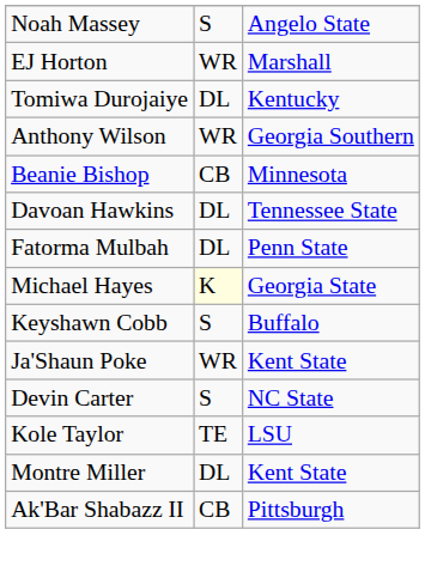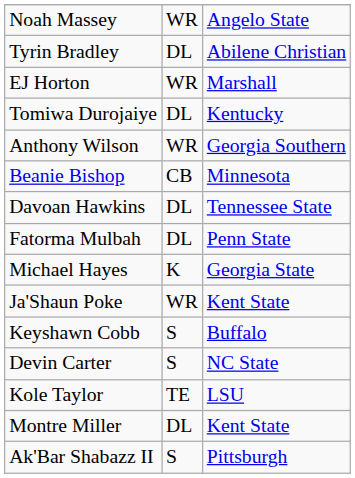Noah Massey | column 2: S -> WR
+ row: Tyrin Bradley | DL | Abilene Christian
Michael Hayes | column 2: lightyellow background -> no background
rows swapped: Keyshawn Cobb <-> Ja'Shaun Poke
Ak'Bar Shabazz II | column 2: CB -> S
